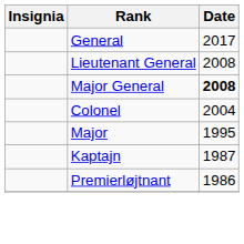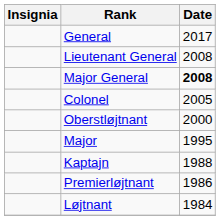Colonel | Date: 2004 -> 2005
+ row: Oberstløjtnant | 2000
Kaptajn | Date: 1987 -> 1988
+ row: Løjtnant | 1984
